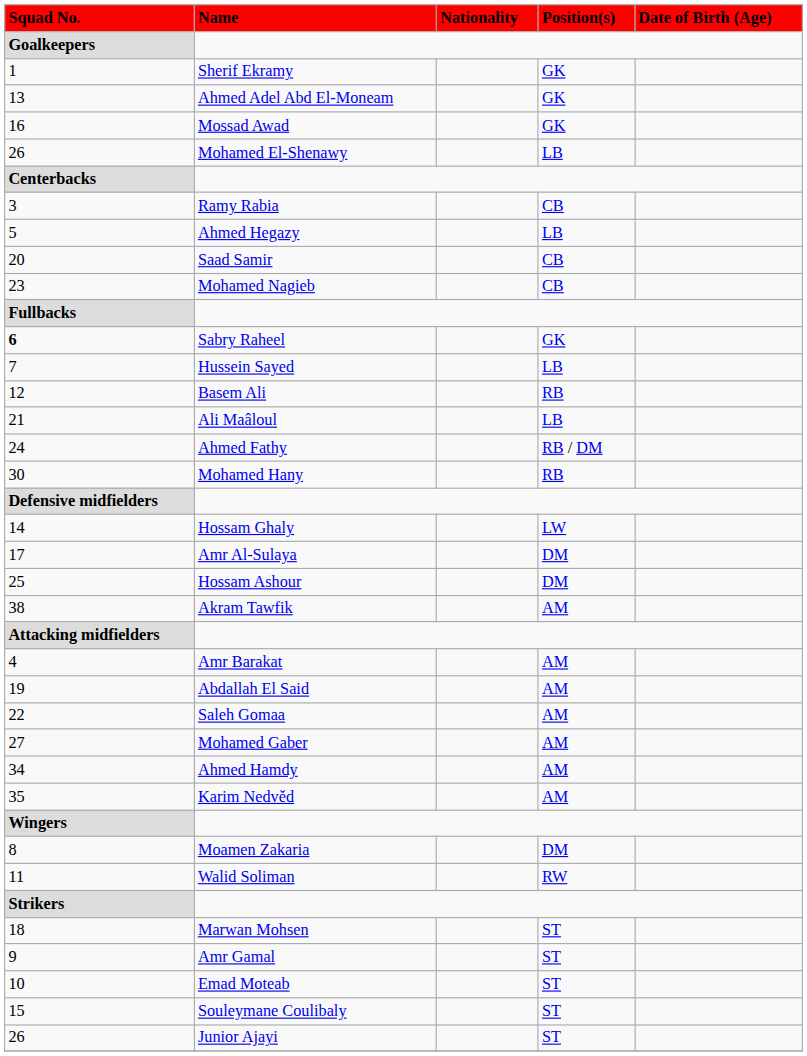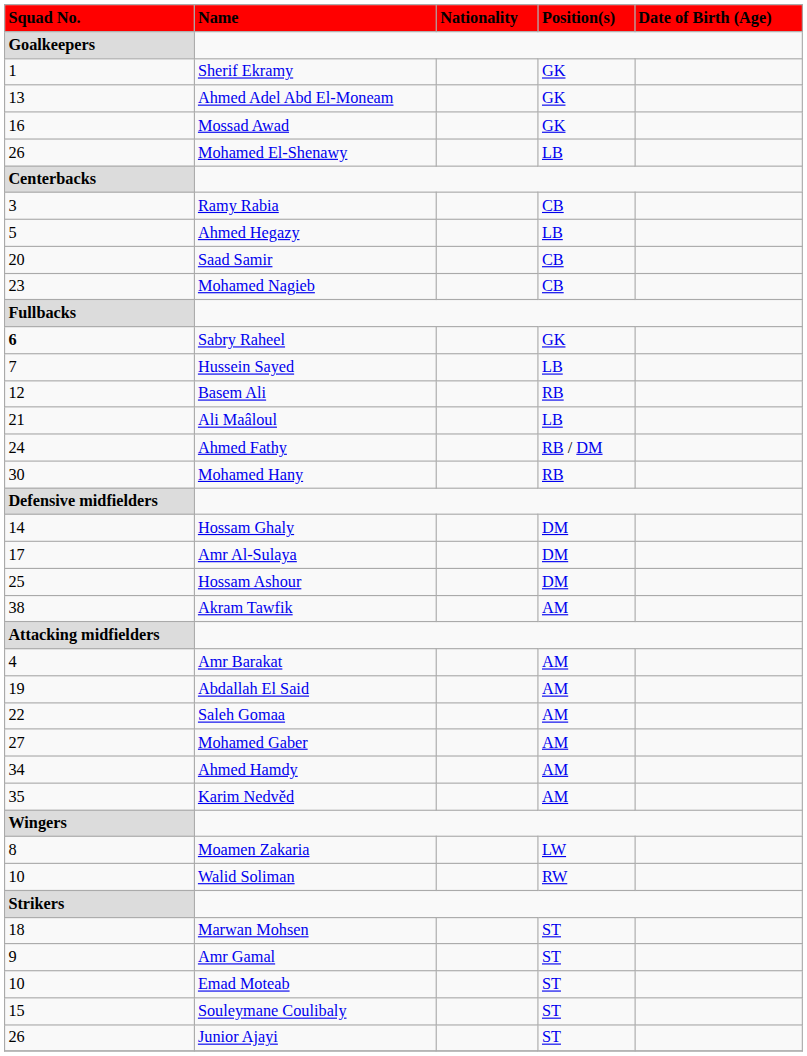Hossam Ghaly | Position(s): LW -> DM
Moamen Zakaria | Position(s): DM -> LW
Walid Soliman | Squad No. / Goalkeepers: 11 -> 10
